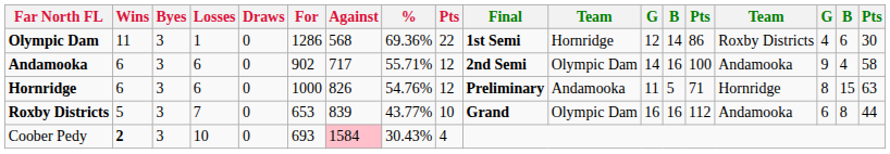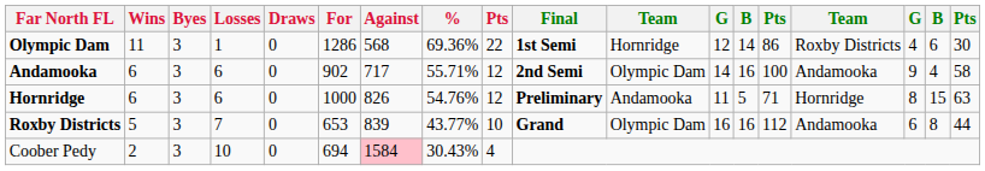Coober Pedy | Wins: bold -> normal
Coober Pedy | For: 693 -> 694
